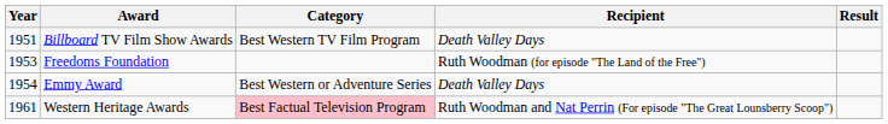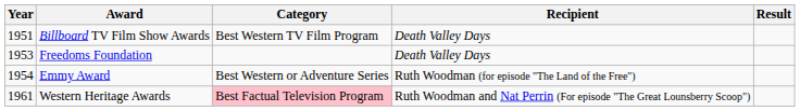Freedoms Foundation | Recipient: Ruth Woodman (for episode "The Land of the Free") -> Death Valley Days
Emmy Award | Recipient: Death Valley Days -> Ruth Woodman (for episode "The Land of the Free")
